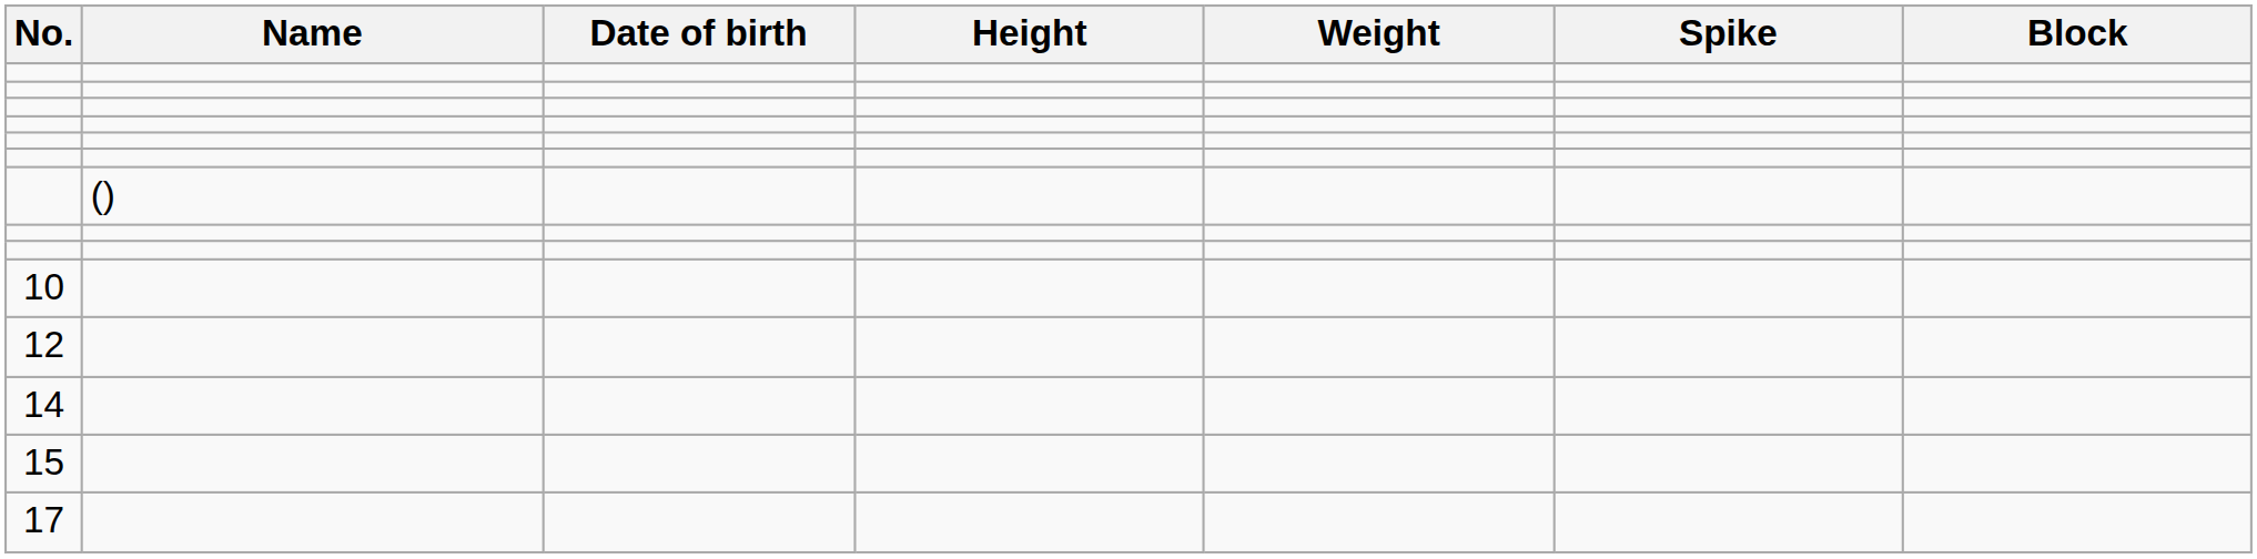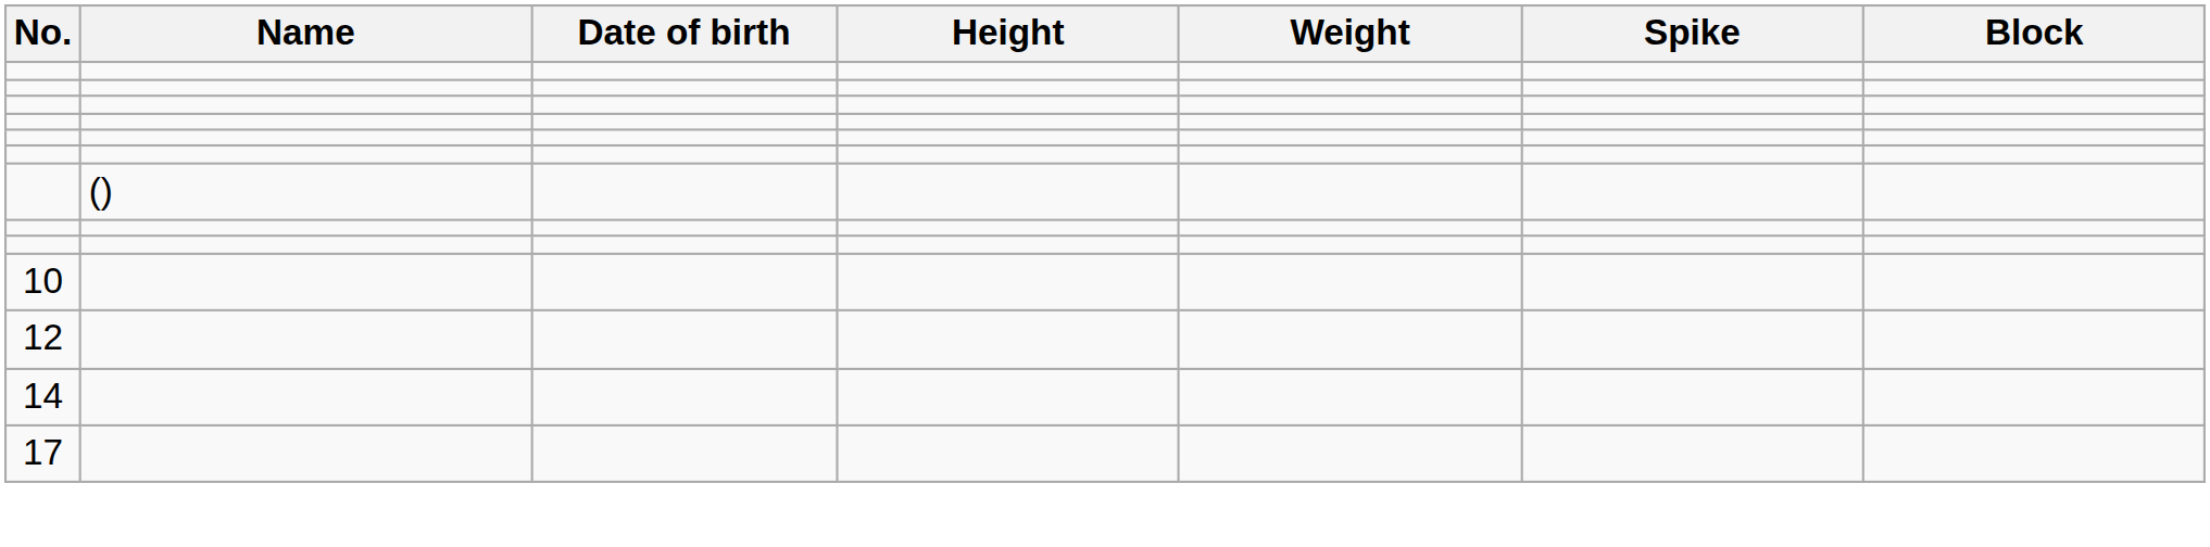- row: 15
